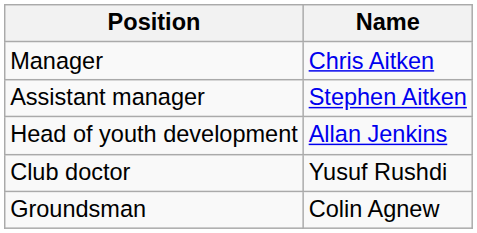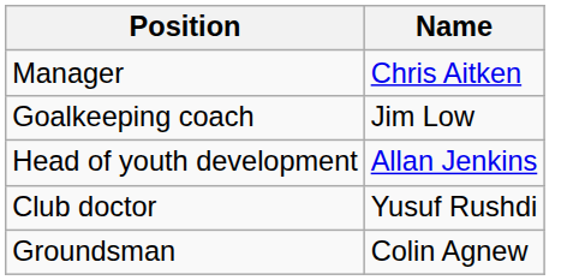- row: Assistant manager | Stephen Aitken
+ row: Goalkeeping coach | Jim Low
